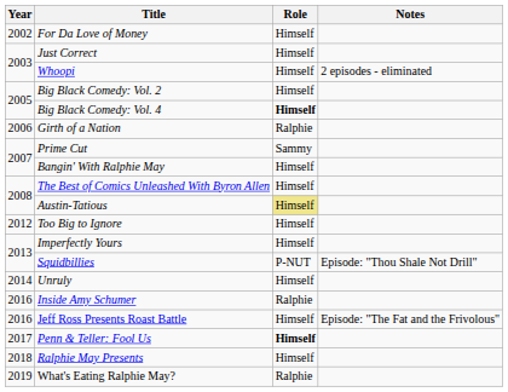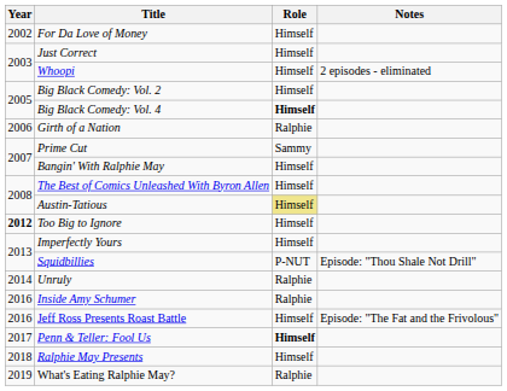Too Big to Ignore | Year: normal -> bold
Unruly | Role: Himself -> Ralphie
